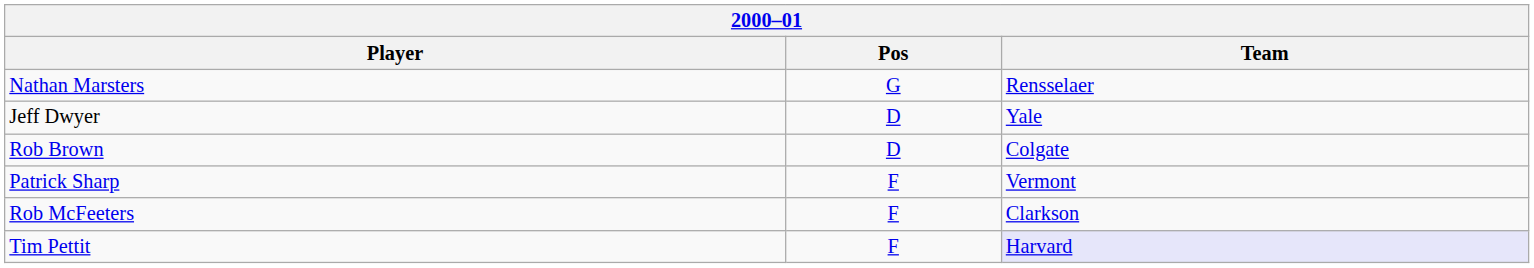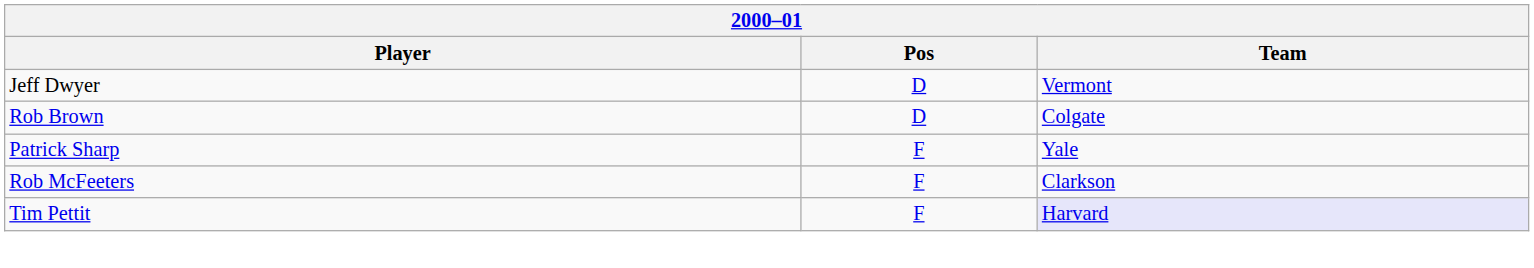- row: Nathan Marsters | G | Rensselaer
Jeff Dwyer | Team: Yale -> Vermont
Patrick Sharp | Team: Vermont -> Yale
